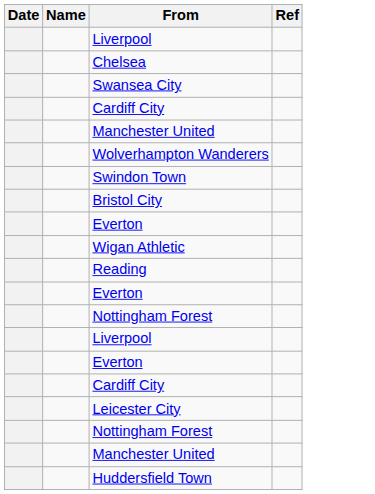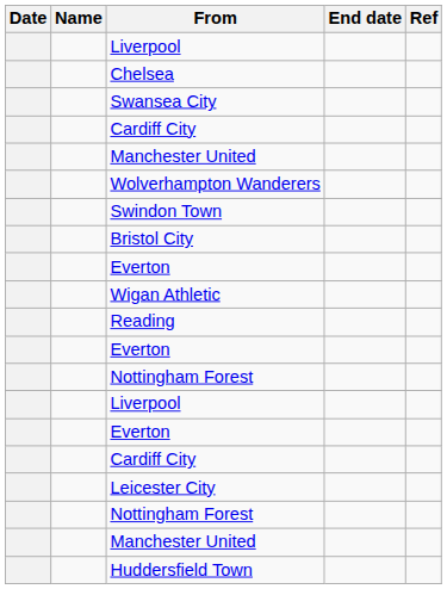+ column: End date
